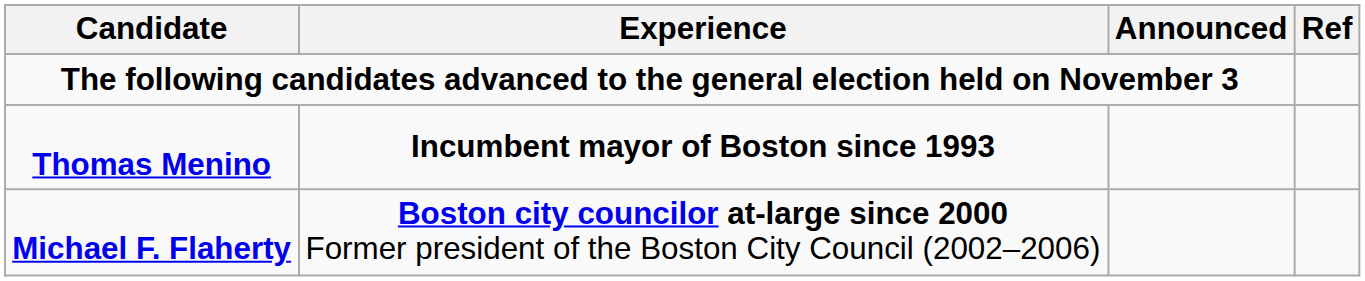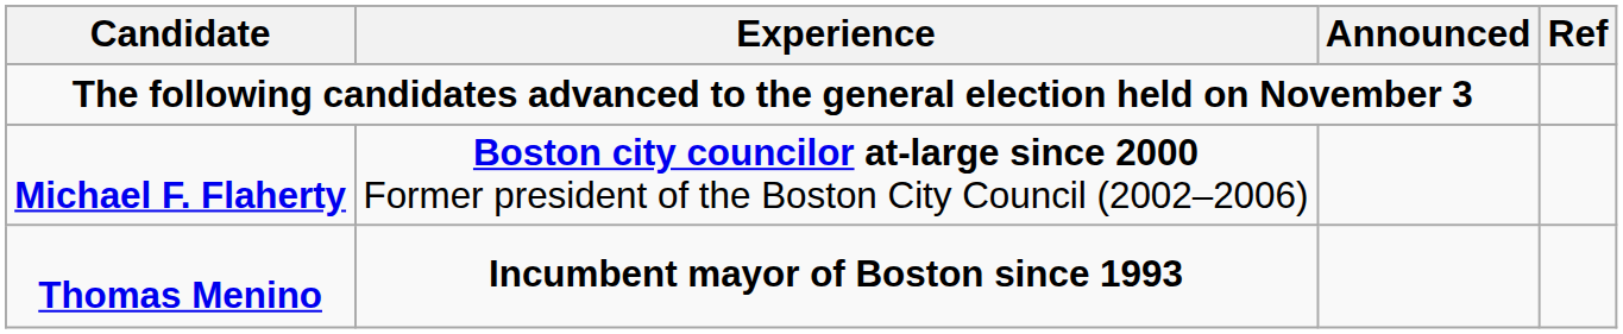rows swapped: Michael F. Flaherty <-> Thomas Menino
